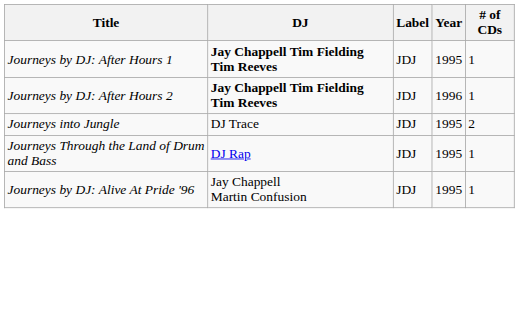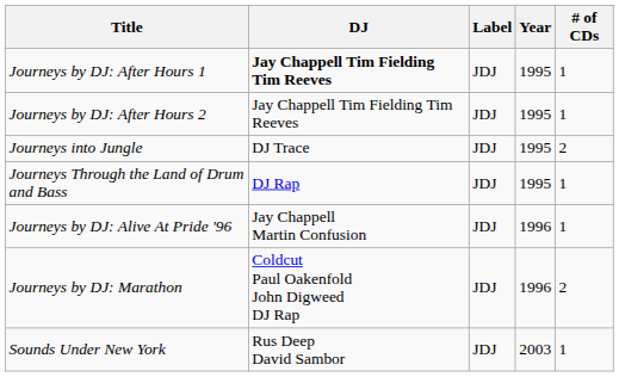Journeys by DJ: After Hours 2 | DJ: bold -> normal
Journeys by DJ: After Hours 2 | Year: 1996 -> 1995
Journeys by DJ: Alive At Pride '96 | Year: 1995 -> 1996
+ row: Journeys by DJ: Marathon | Coldcut Paul Oakenfold John Digweed DJ Rap | JDJ | 1996 | 2
+ row: Sounds Under New York | Rus Deep David Sambor | JDJ | 2003 | 1
